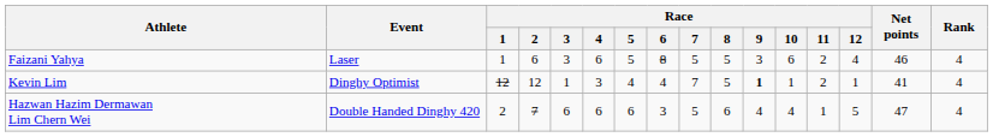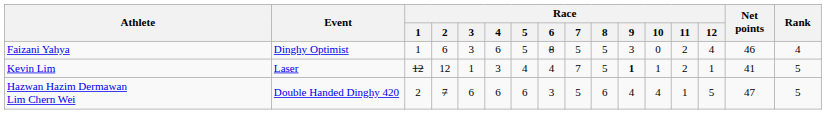Faizani Yahya | Event: Laser -> Dinghy Optimist
Faizani Yahya | Race / 10: 6 -> 0
Kevin Lim | Event: Dinghy Optimist -> Laser
Kevin Lim | Rank: 4 -> 5
Hazwan Hazim Dermawan Lim Chern Wei | Rank: 4 -> 5
